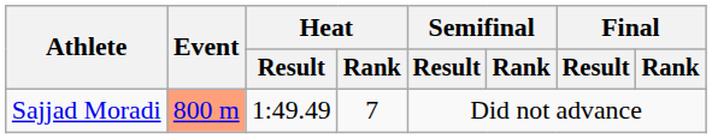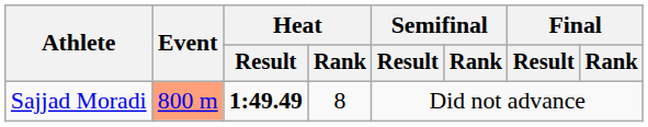Sajjad Moradi | Heat / Result: normal -> bold
Sajjad Moradi | Heat / Rank: 7 -> 8
